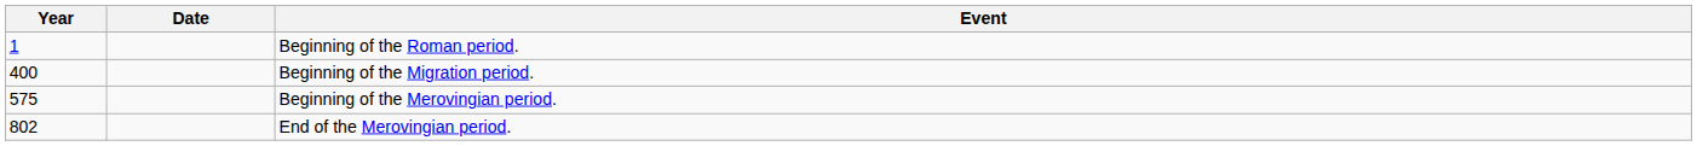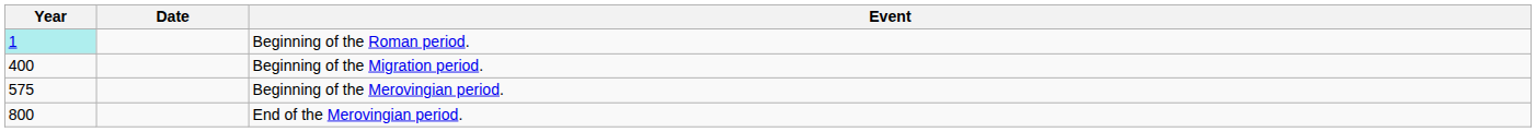Beginning of the Roman period. | Year: no background -> paleturquoise background
End of the Merovingian period. | Year: 802 -> 800
